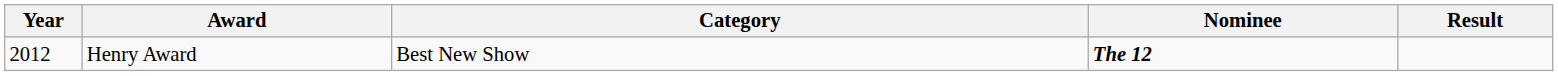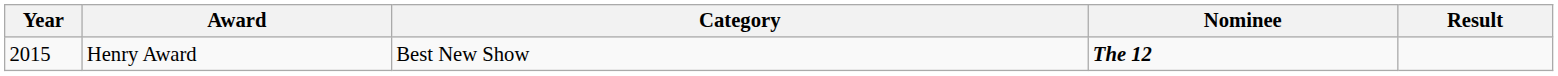Henry Award | Year: 2012 -> 2015
